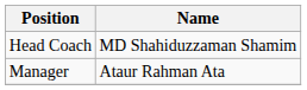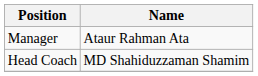rows swapped: Head Coach <-> Manager
